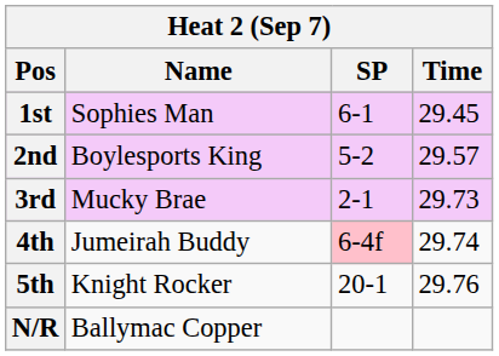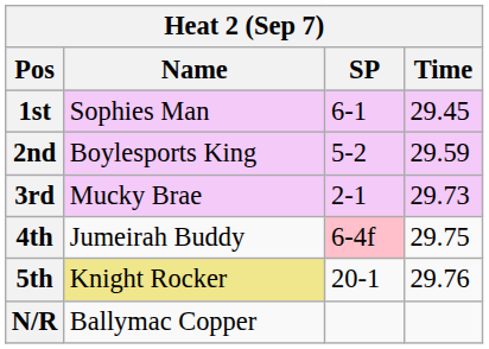2nd | Time: 29.57 -> 29.59
4th | Time: 29.74 -> 29.75
5th | Name: no background -> khaki background
